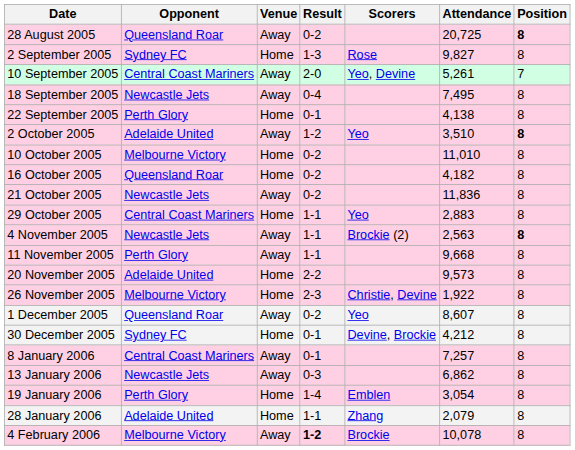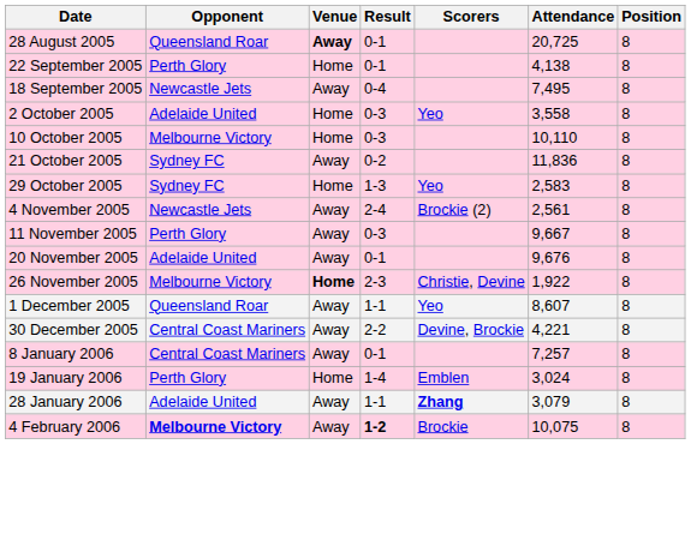28 August 2005 | Venue: normal -> bold
28 August 2005 | Result: 0-2 -> 0-1
28 August 2005 | Position: bold -> normal
- row: 2 September 2005 | Sydney FC | Home | 1-3 | Rose | 9,827 | 8
- row: 10 September 2005 | Central Coast Mariners | Away | 2-0 | Yeo, Devine | 5,261 | 7
rows swapped: 18 September 2005 <-> 22 September 2005
2 October 2005 | Venue: Away -> Home
2 October 2005 | Result: 1-2 -> 0-3
2 October 2005 | Attendance: 3,510 -> 3,558
2 October 2005 | Position: bold -> normal
10 October 2005 | Result: 0-2 -> 0-3
10 October 2005 | Attendance: 11,010 -> 10,110
- row: 16 October 2005 | Queensland Roar | Home | 0-2 | 4,182 | 8
21 October 2005 | Opponent: Newcastle Jets -> Sydney FC
29 October 2005 | Opponent: Central Coast Mariners -> Sydney FC
29 October 2005 | Result: 1-1 -> 1-3
29 October 2005 | Attendance: 2,883 -> 2,583
4 November 2005 | Result: 1-1 -> 2-4
4 November 2005 | Attendance: 2,563 -> 2,561
4 November 2005 | Position: bold -> normal
11 November 2005 | Result: 1-1 -> 0-3
11 November 2005 | Attendance: 9,668 -> 9,667
20 November 2005 | Venue: Home -> Away
20 November 2005 | Result: 2-2 -> 0-1
20 November 2005 | Attendance: 9,573 -> 9,676
26 November 2005 | Venue: normal -> bold
1 December 2005 | Result: 0-2 -> 1-1
30 December 2005 | Opponent: Sydney FC -> Central Coast Mariners
30 December 2005 | Venue: Home -> Away
30 December 2005 | Result: 0-1 -> 2-2
30 December 2005 | Attendance: 4,212 -> 4,221
- row: 13 January 2006 | Newcastle Jets | Away | 0-3 | 6,862 | 8
19 January 2006 | Attendance: 3,054 -> 3,024
28 January 2006 | Venue: Home -> Away
28 January 2006 | Scorers: normal -> bold
28 January 2006 | Attendance: 2,079 -> 3,079
4 February 2006 | Opponent: normal -> bold
4 February 2006 | Attendance: 10,078 -> 10,075
